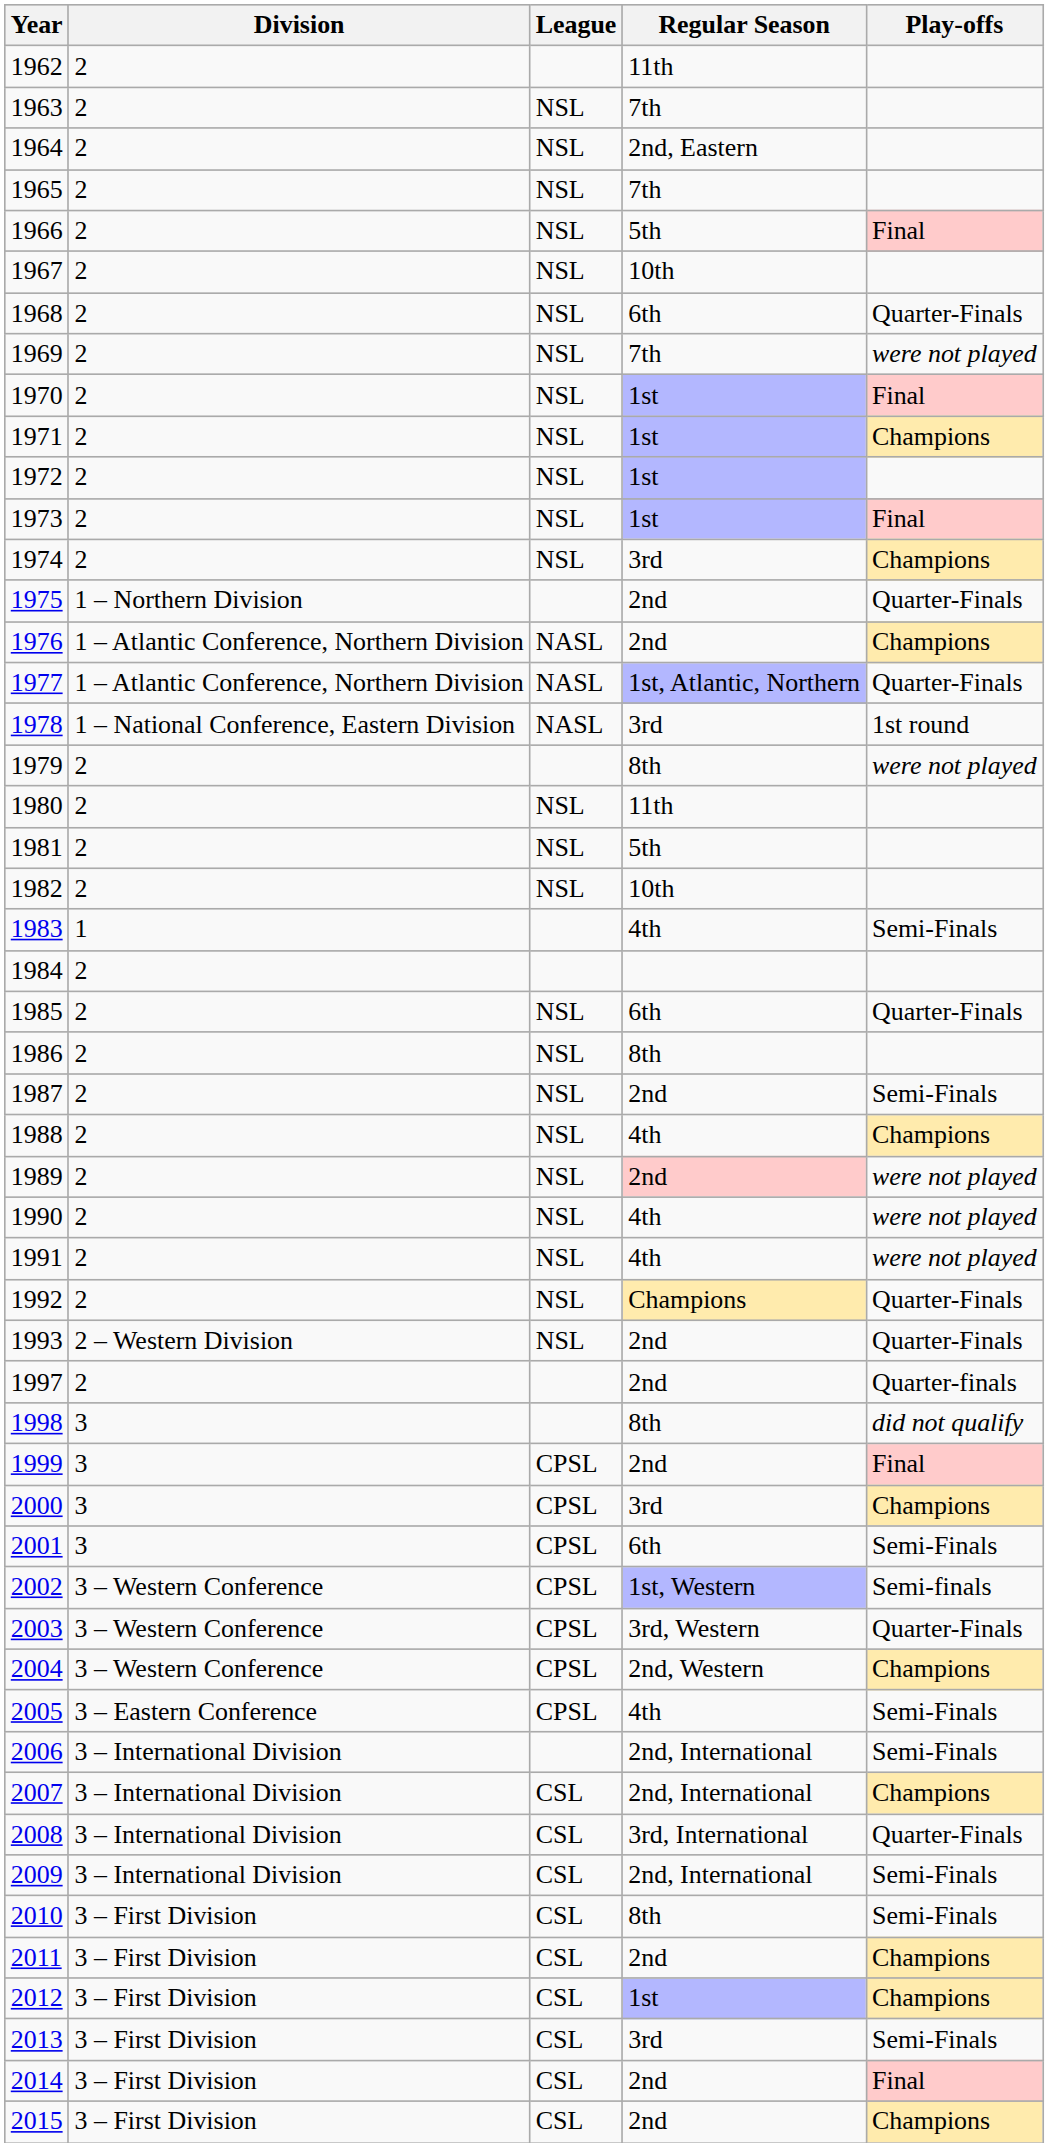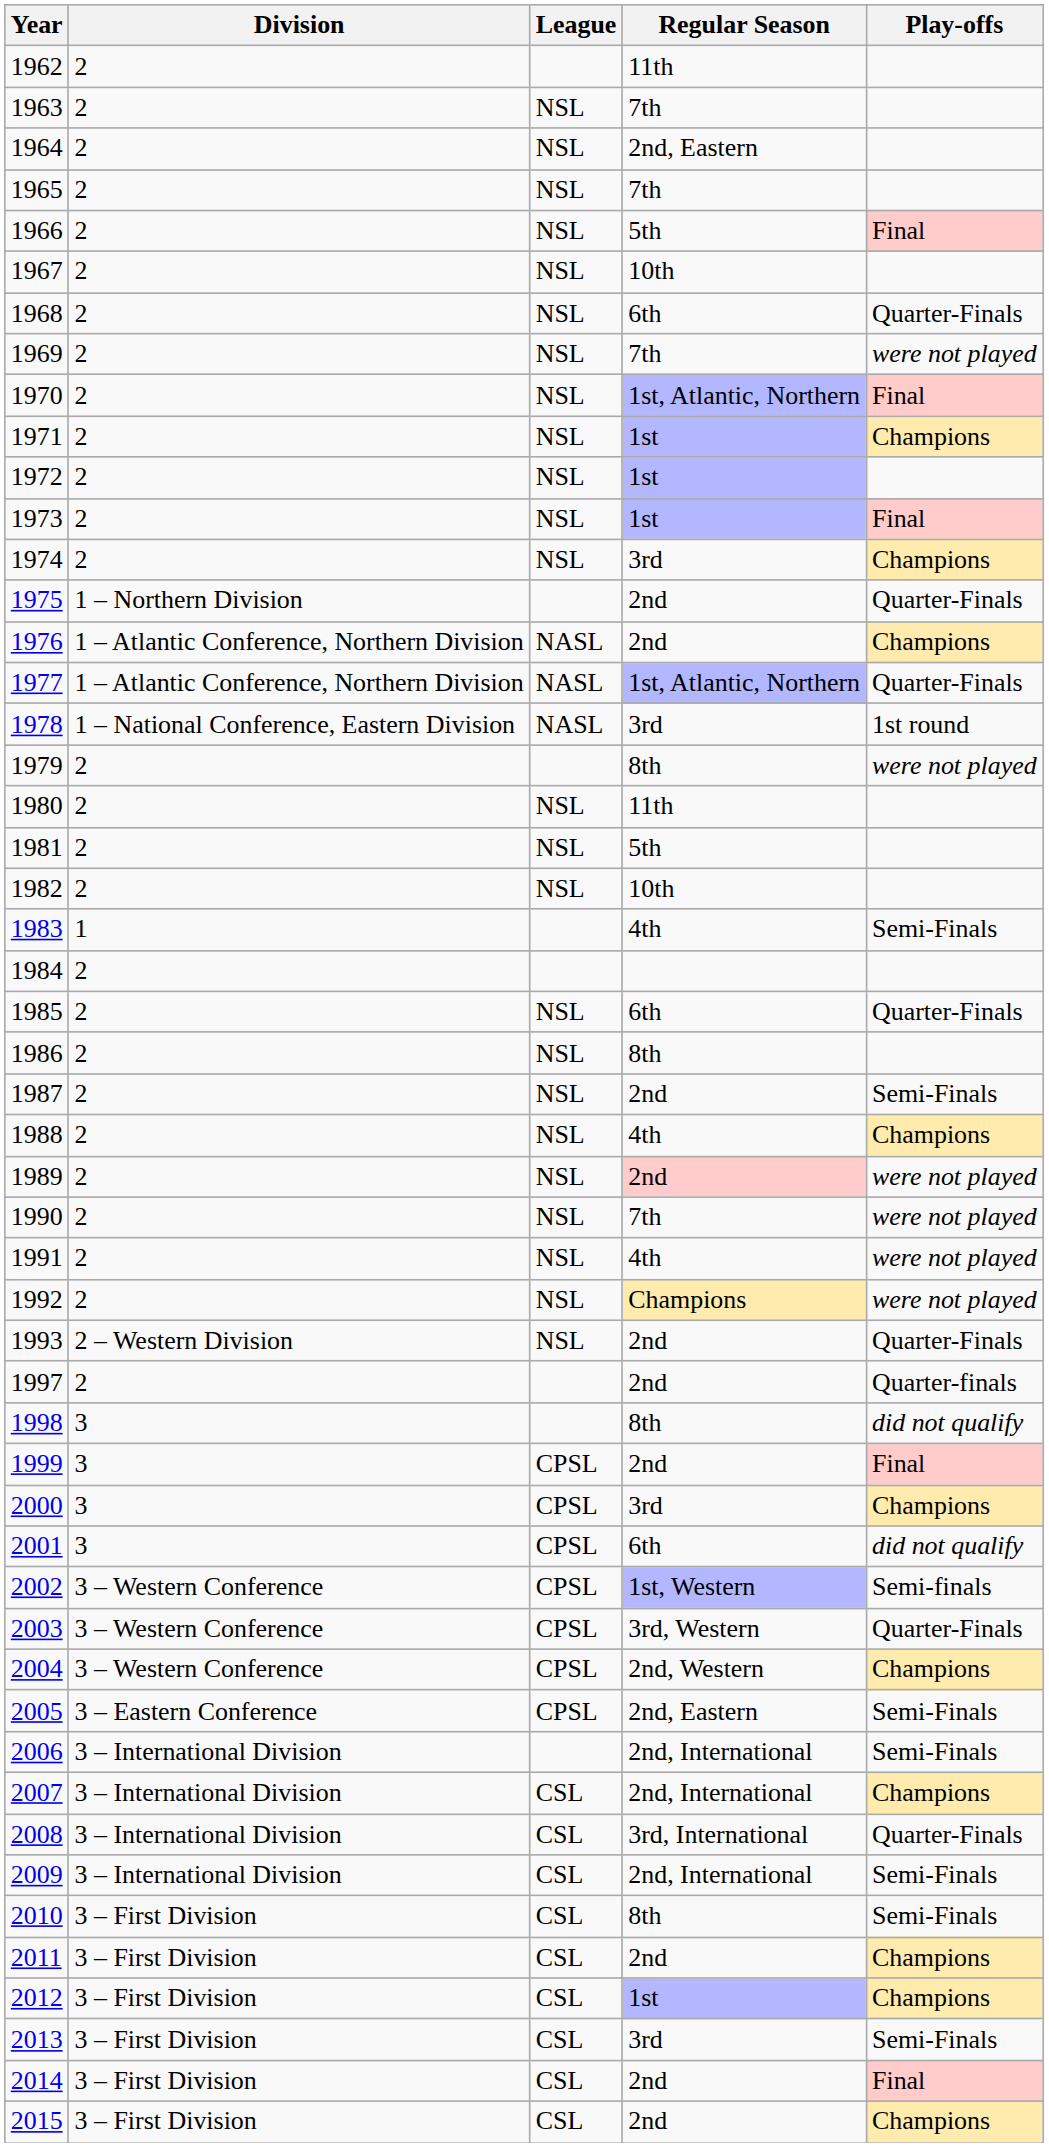1970 | Regular Season: 1st -> 1st, Atlantic, Northern
1990 | Regular Season: 4th -> 7th
1992 | Play-offs: Quarter-Finals -> were not played
2001 | Play-offs: Semi-Finals -> did not qualify
2005 | Regular Season: 4th -> 2nd, Eastern
